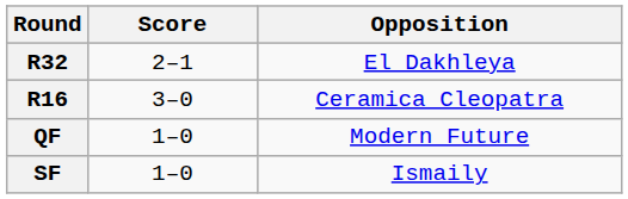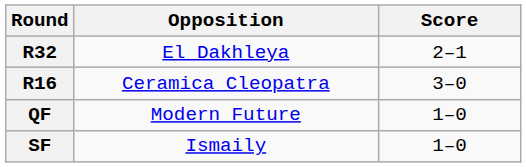columns swapped: Opposition <-> Score
